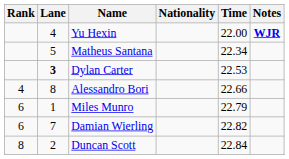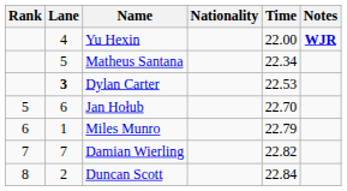- row: 4 | 8 | Alessandro Bori | 22.66
+ row: 5 | 6 | Jan Hołub | 22.70
Damian Wierling | Rank: 6 -> 7
